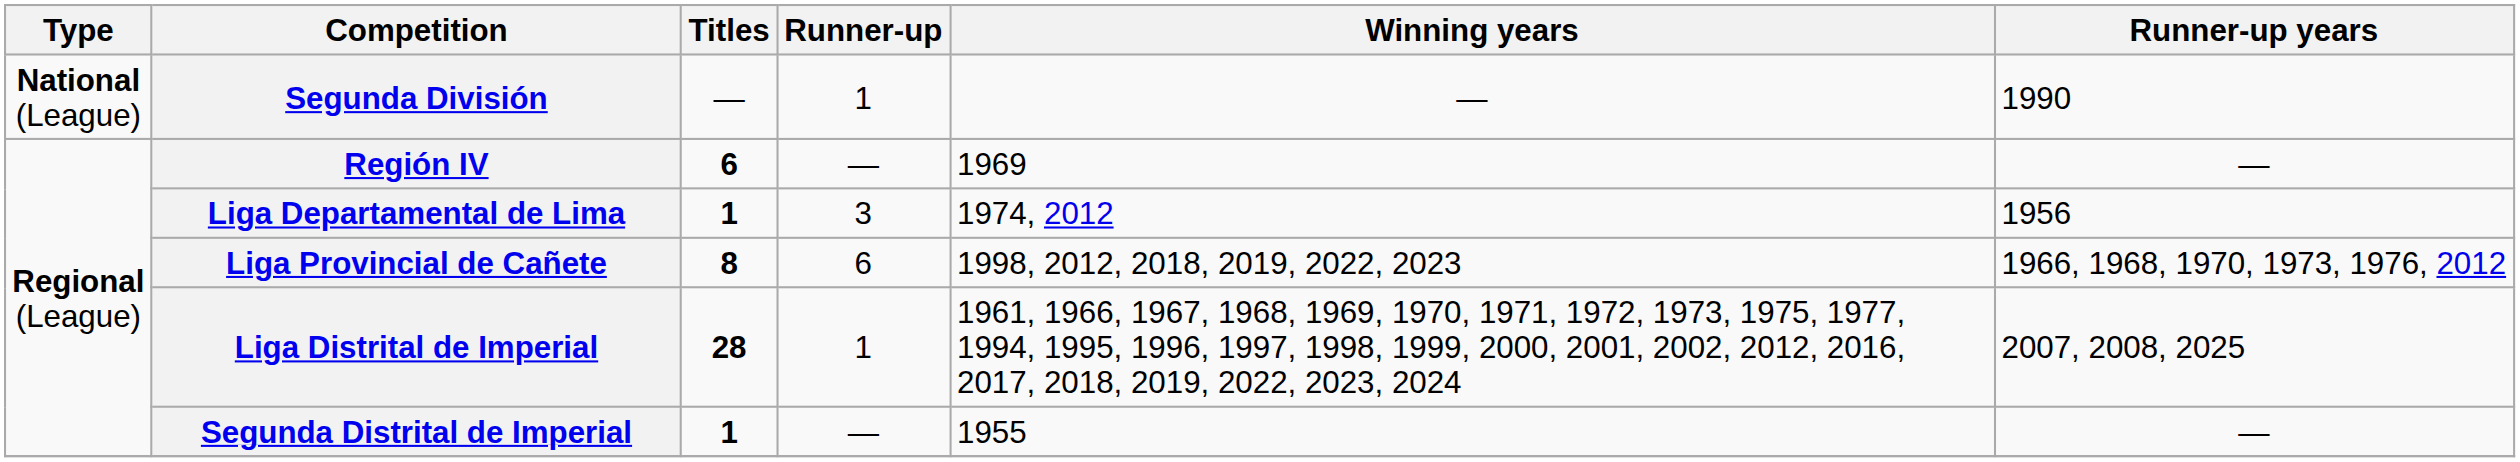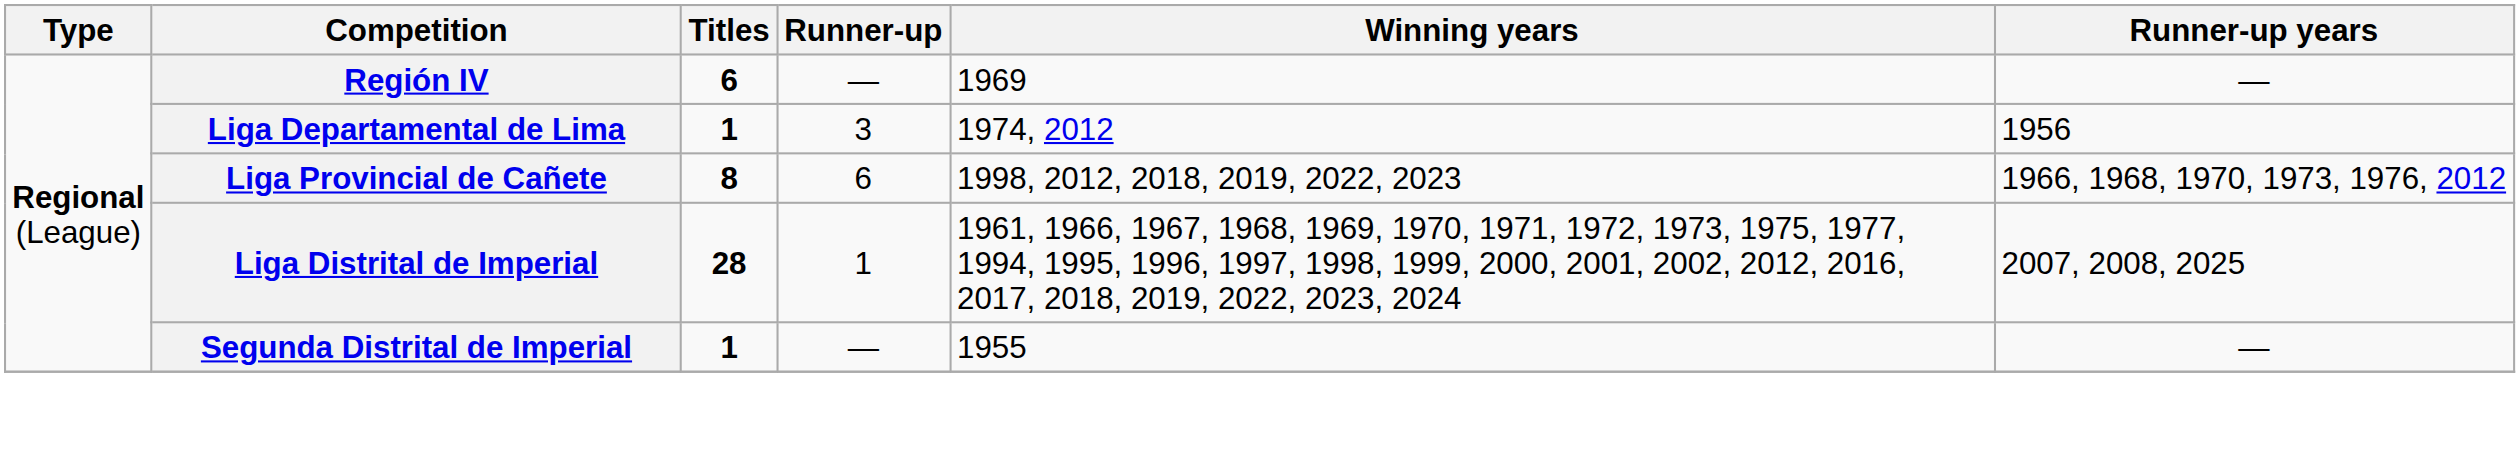- row: National (League) | Segunda División | — | 1 | — | 1990
